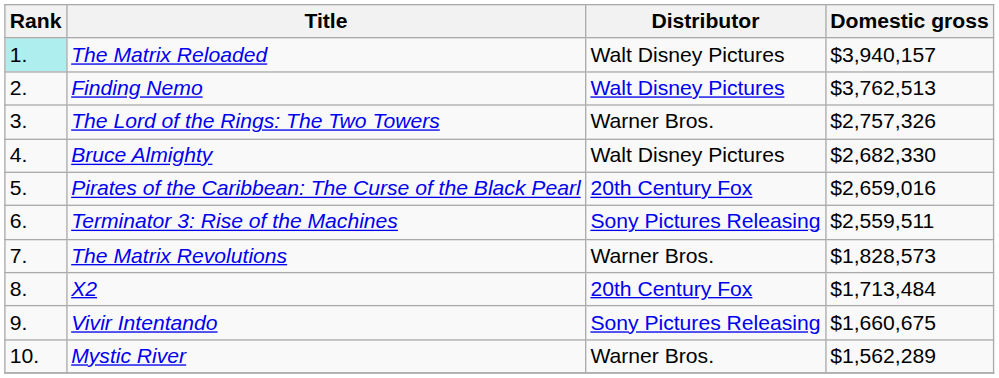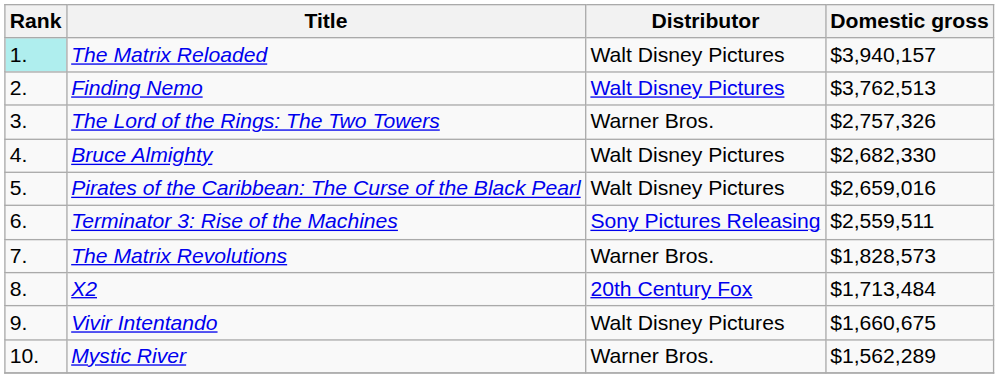Pirates of the Caribbean: The Curse of the Black Pearl | Distributor: 20th Century Fox -> Walt Disney Pictures
Vivir Intentando | Distributor: Sony Pictures Releasing -> Walt Disney Pictures
